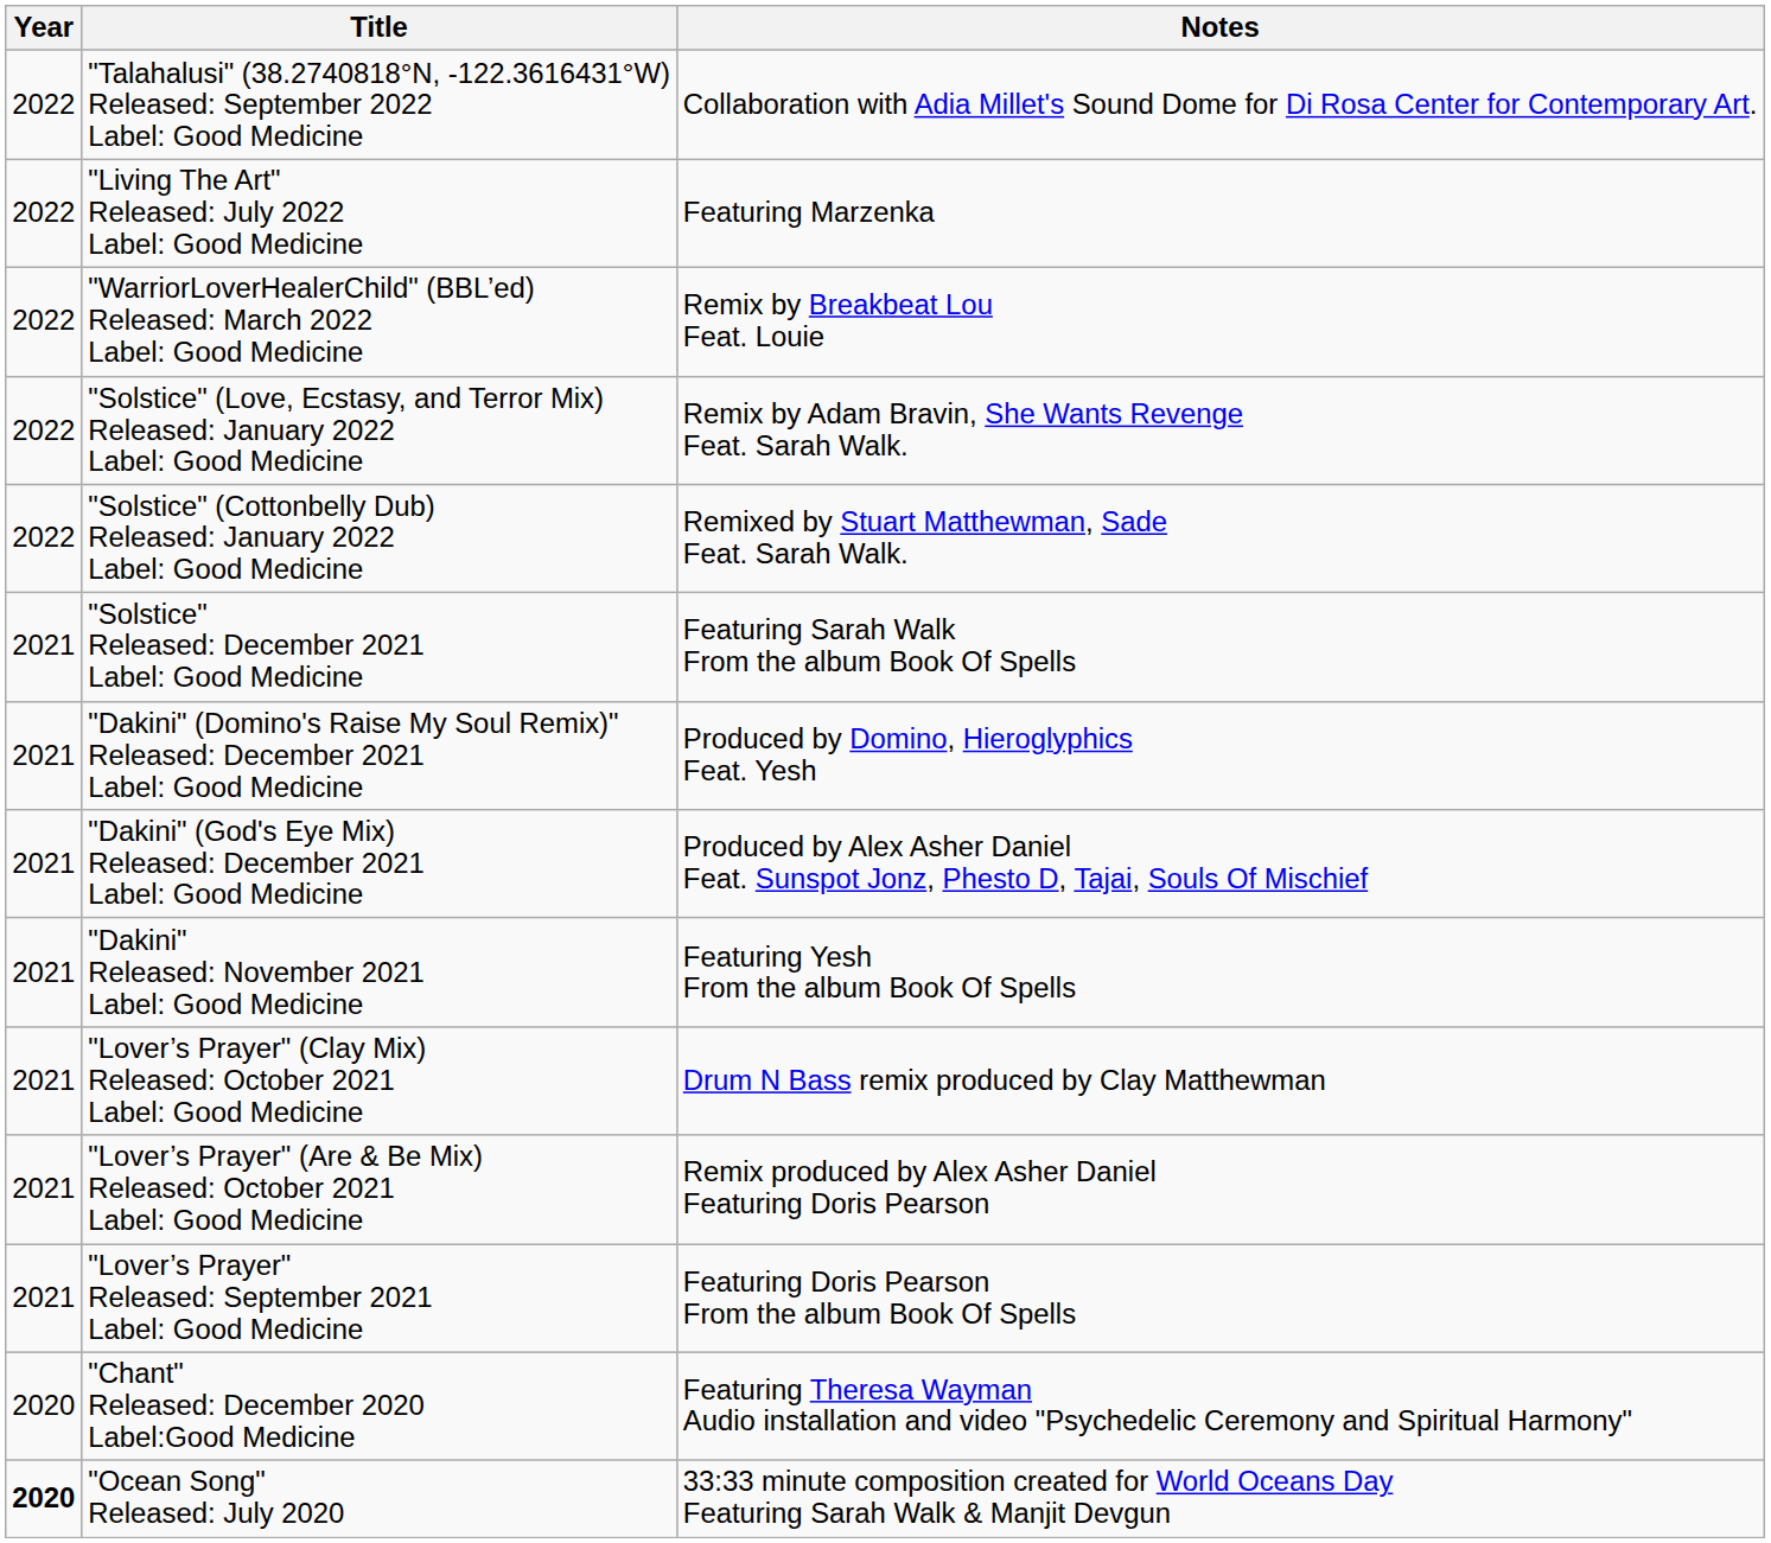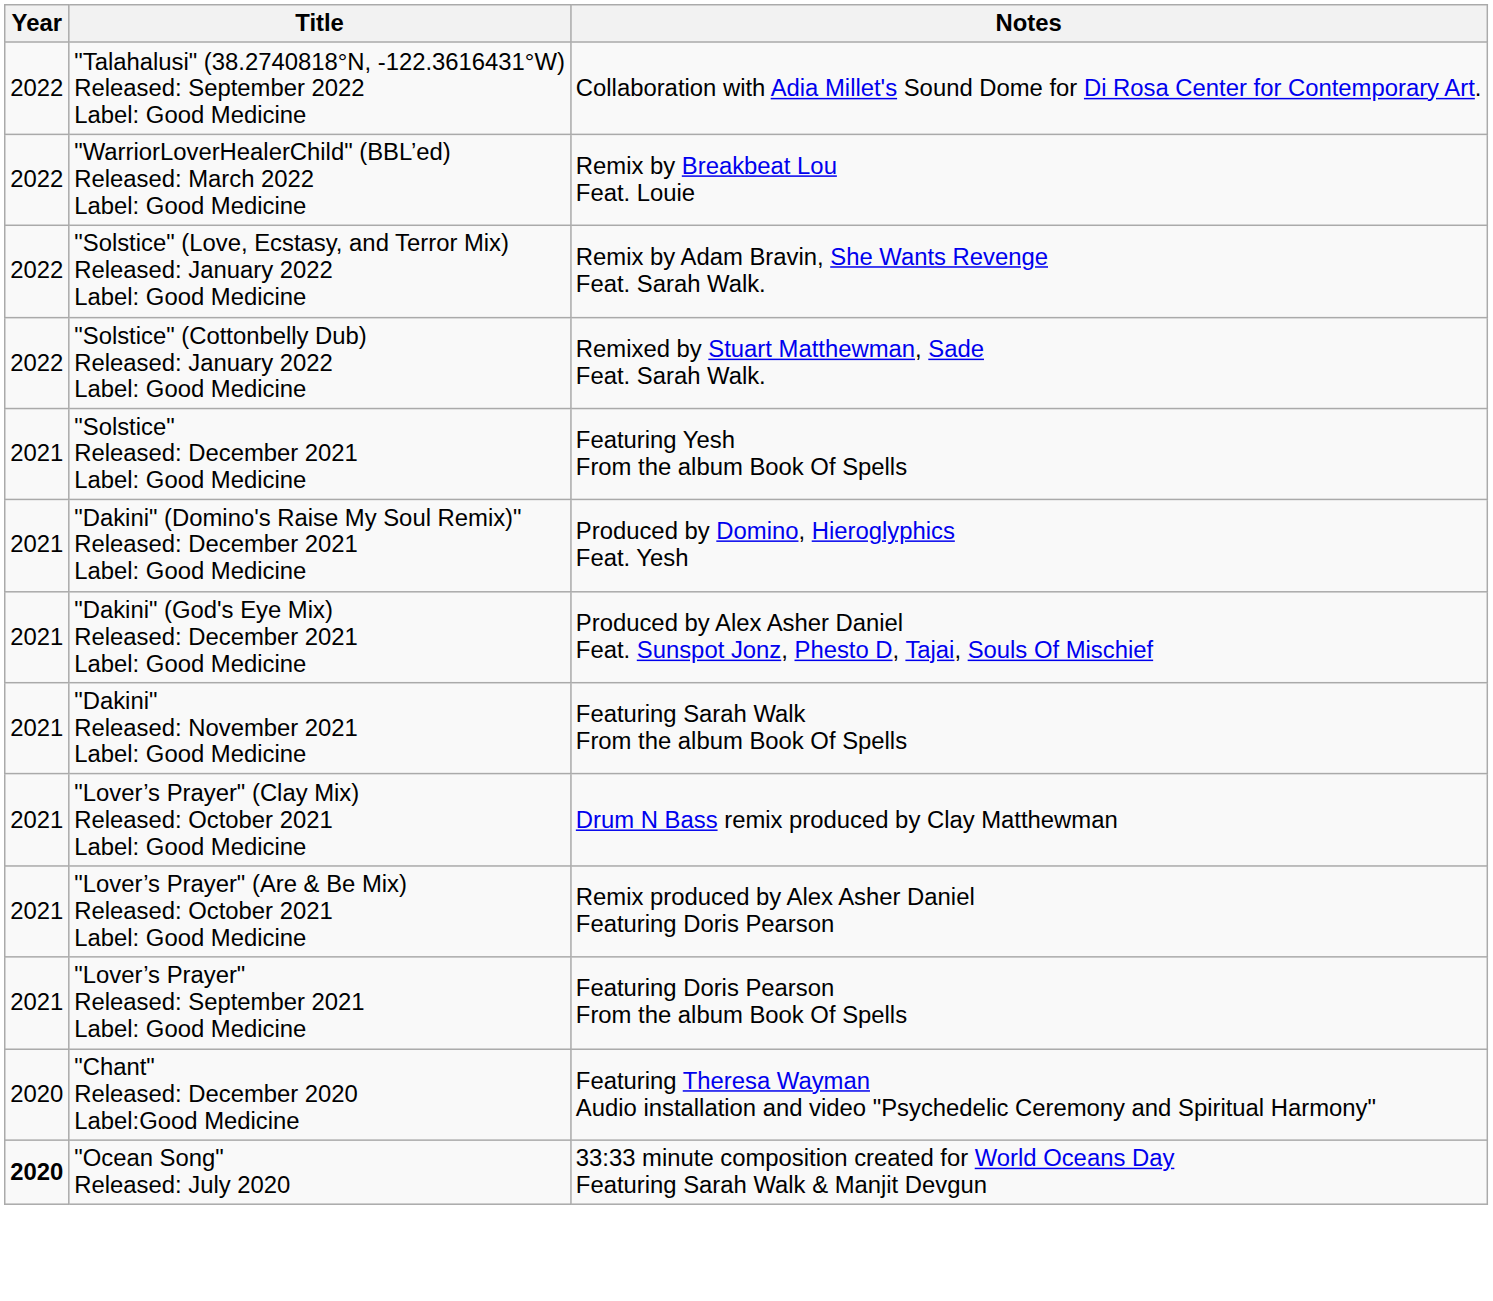- row: 2022 | "Living The Art" Released: July 2022 Label: Good Medicine | Featuring Marzenka
"Solstice" Released: December 2021 Label: Good Medicine | Notes: Featuring Sarah Walk From the album Book Of Spells -> Featuring Yesh From the album Book Of Spells
"Dakini" Released: November 2021 Label: Good Medicine | Notes: Featuring Yesh From the album Book Of Spells -> Featuring Sarah Walk From the album Book Of Spells
